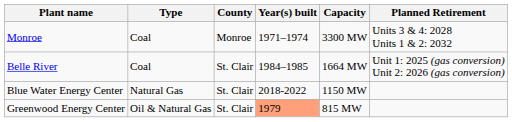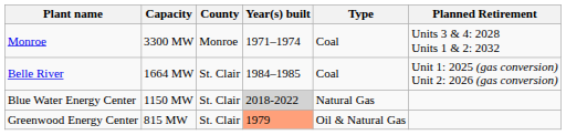columns swapped: Type <-> Capacity
Blue Water Energy Center | Year(s) built: no background -> lightgrey background
